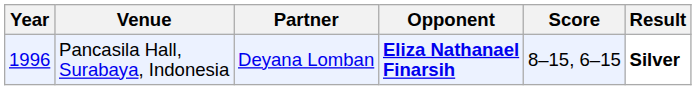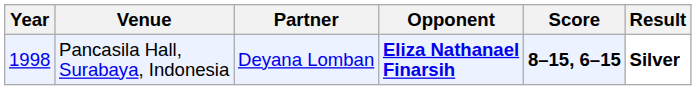Pancasila Hall, Surabaya, Indonesia | Year: 1996 -> 1998
Pancasila Hall, Surabaya, Indonesia | Score: normal -> bold
